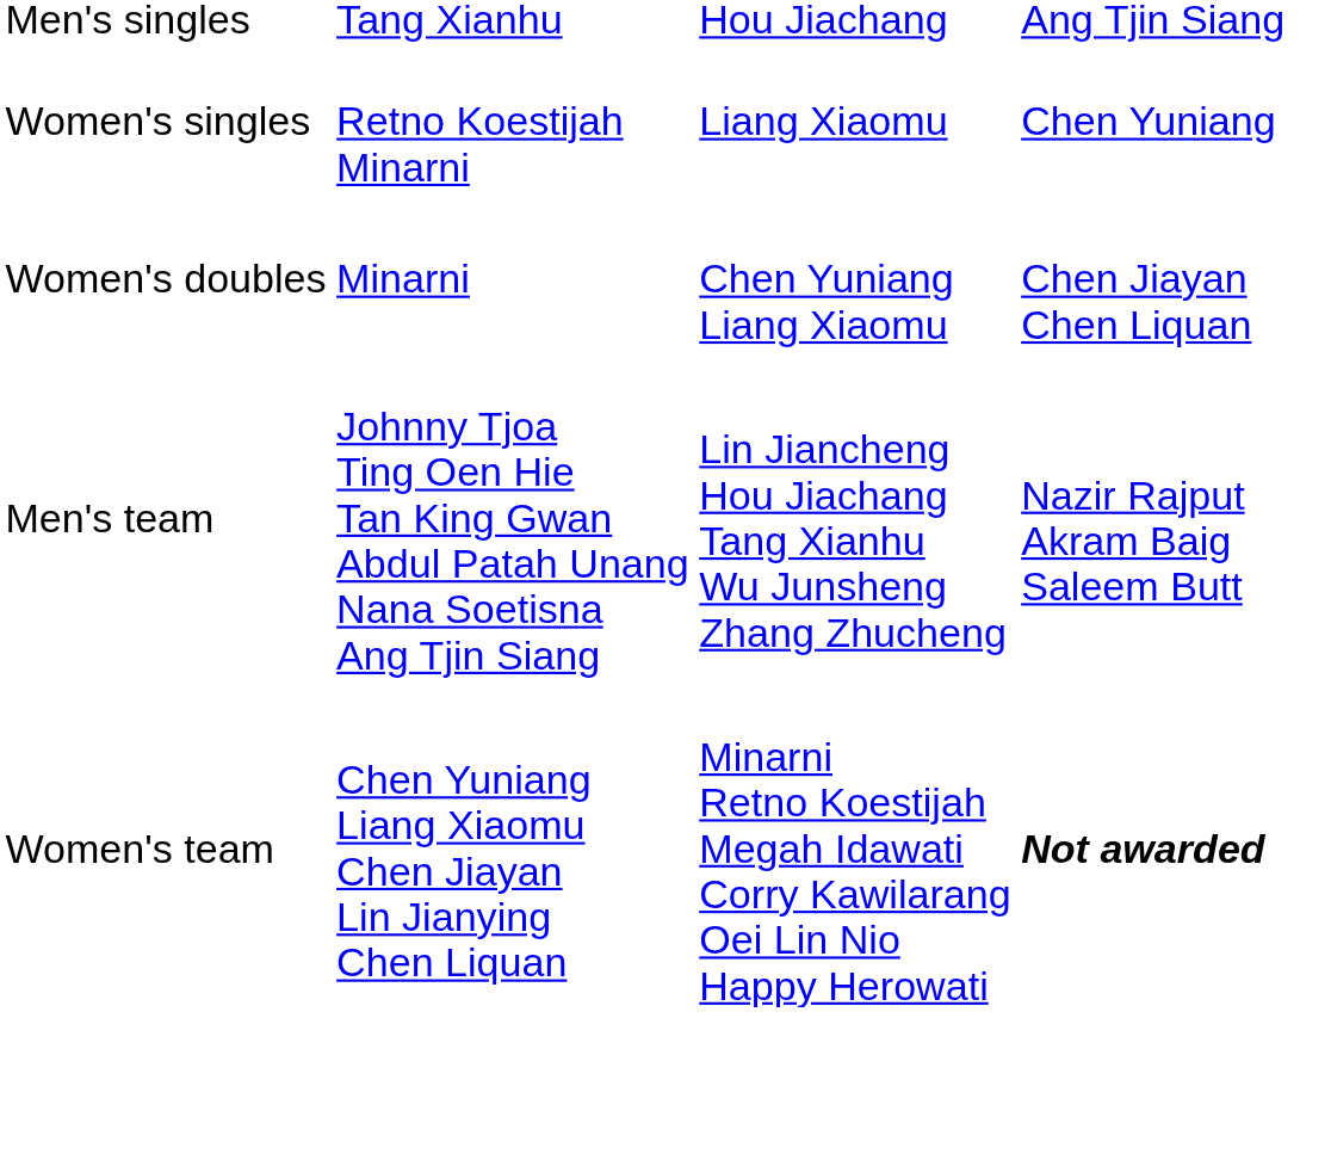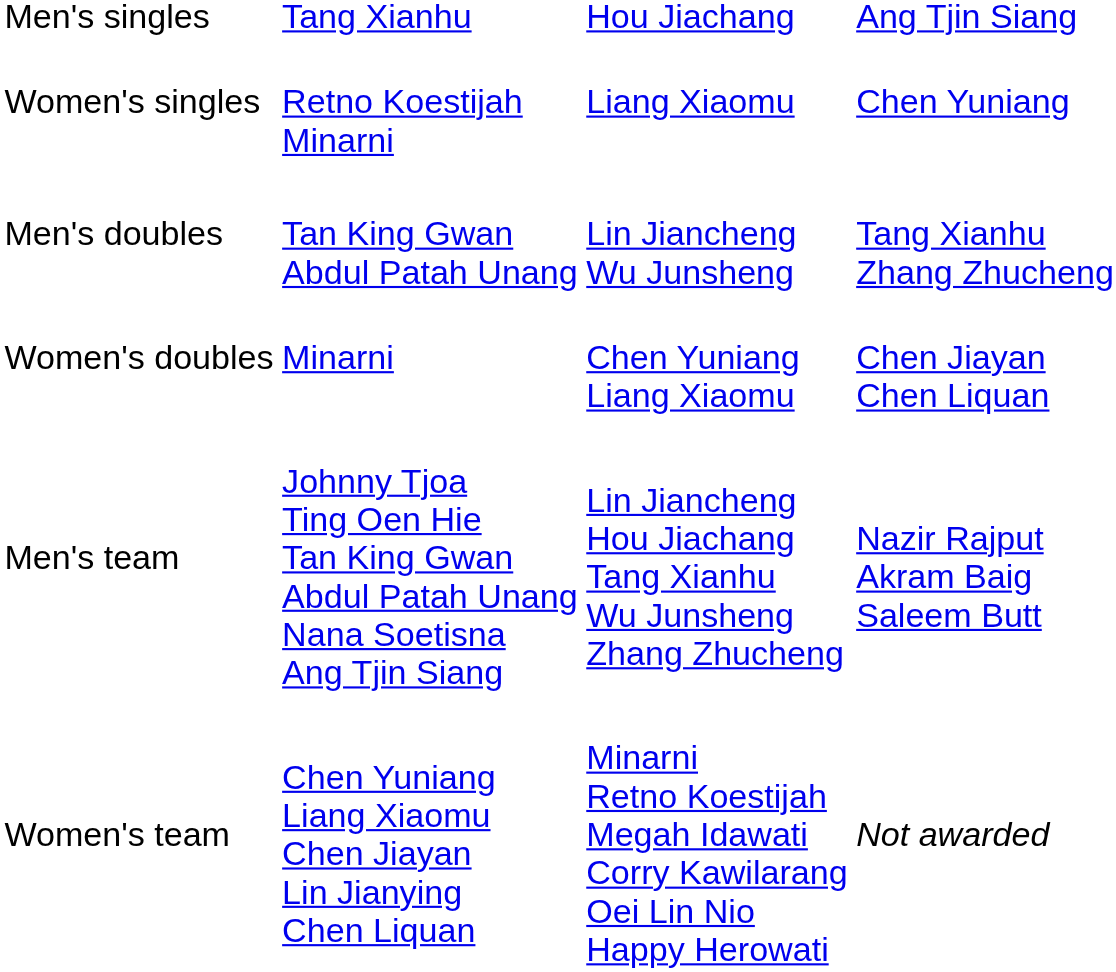+ row: Men's doubles | Tan King Gwan Abdul Patah Unang | Lin Jiancheng Wu Junsheng | Tang Xianhu Zhang Zhucheng
Women's team | column 4: bold -> normal
